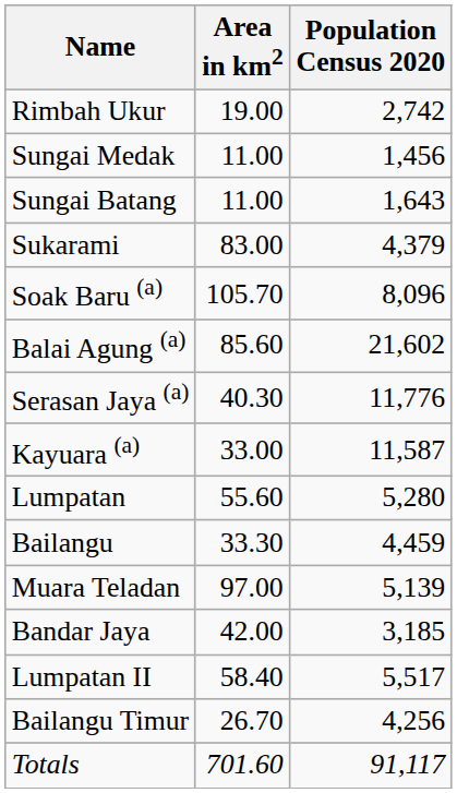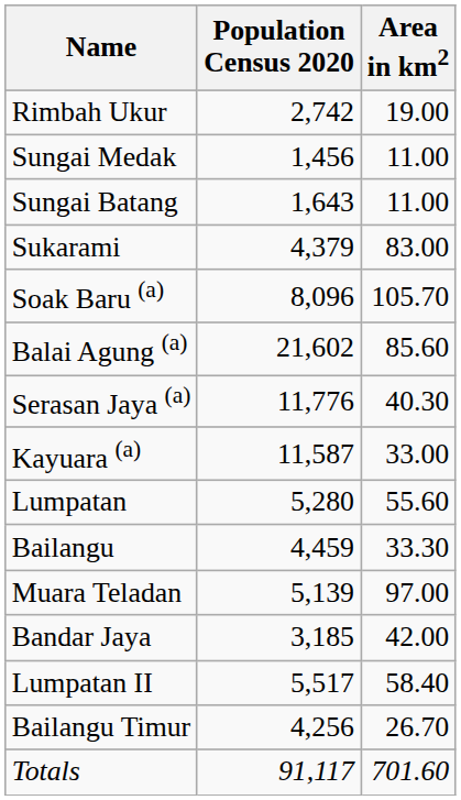columns swapped: Area in km2 <-> Population Census 2020
